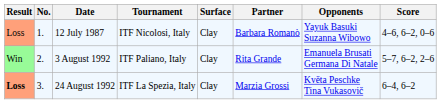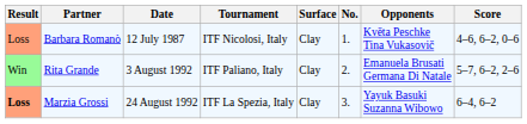columns swapped: No. <-> Partner
12 July 1987 | Opponents: Yayuk Basuki Suzanna Wibowo -> Květa Peschke Tina Vukasovič
24 August 1992 | Opponents: Květa Peschke Tina Vukasovič -> Yayuk Basuki Suzanna Wibowo
